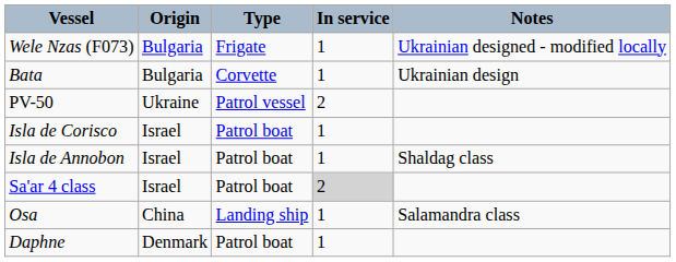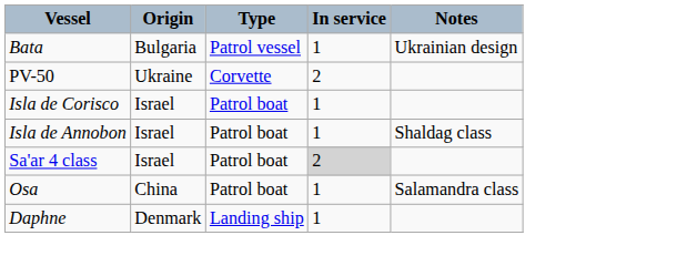- row: Wele Nzas (F073) | Bulgaria | Frigate | 1 | Ukrainian designed - modified locally
Bata | Type: Corvette -> Patrol vessel
PV-50 | Type: Patrol vessel -> Corvette
Osa | Type: Landing ship -> Patrol boat
Daphne | Type: Patrol boat -> Landing ship
